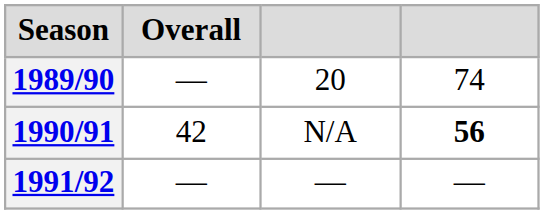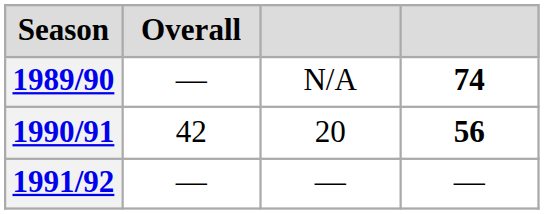1989/90 | column 3: 20 -> N/A
1989/90 | column 4: normal -> bold
1990/91 | column 3: N/A -> 20
